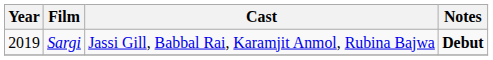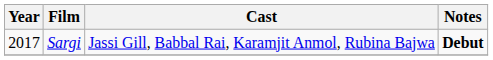Sargi | Year: 2019 -> 2017
